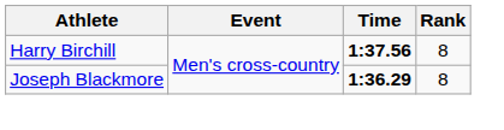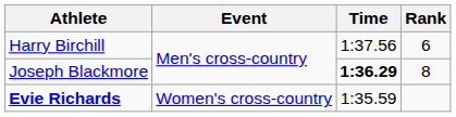Harry Birchill | Time: bold -> normal
Harry Birchill | Rank: 8 -> 6
+ row: Evie Richards | Women's cross-country | 1:35.59
